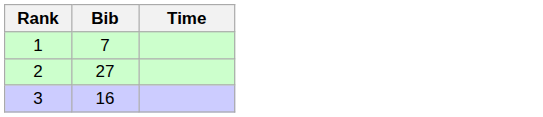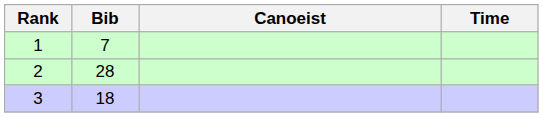+ column: Canoeist
2 | Bib: 27 -> 28
3 | Bib: 16 -> 18
